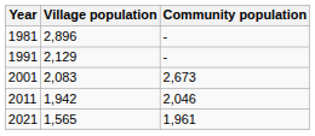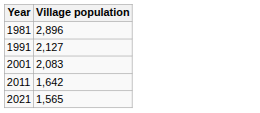- column: Community population | - | - | 2,673 | 2,046 | 1,961
1991 | Village population: 2,129 -> 2,127
2011 | Village population: 1,942 -> 1,642
